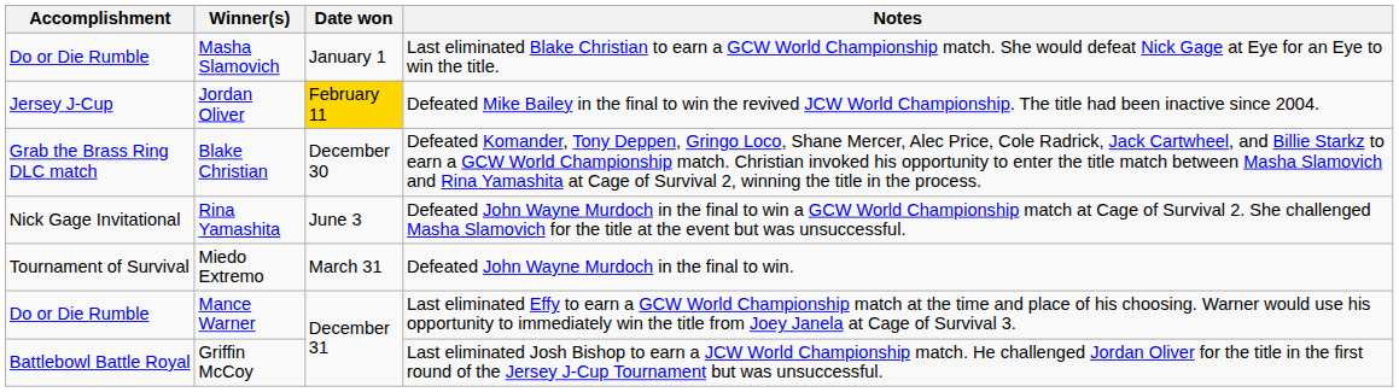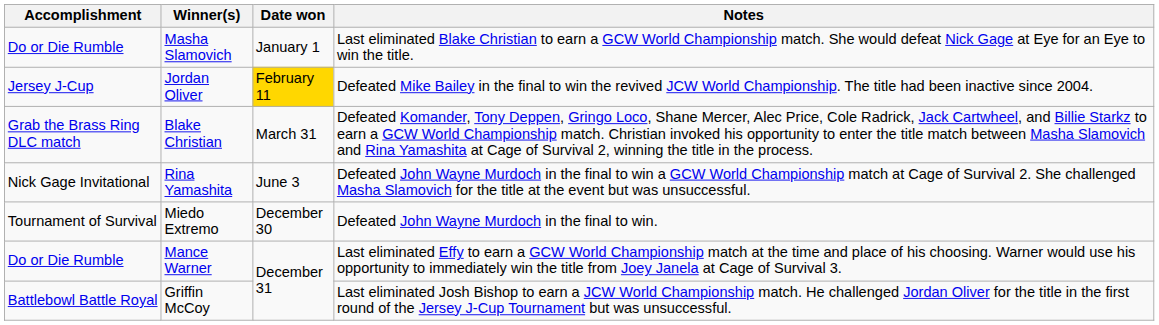Blake Christian | Date won: December 30 -> March 31
Miedo Extremo | Date won: March 31 -> December 30
